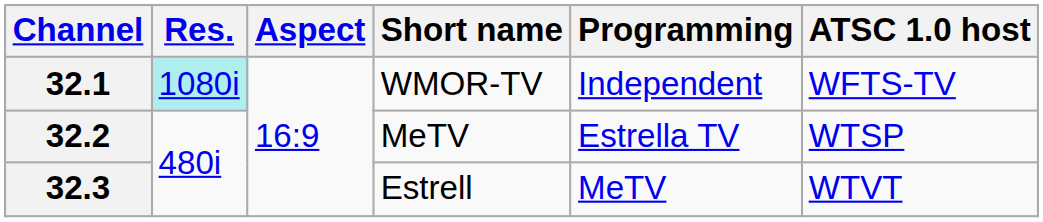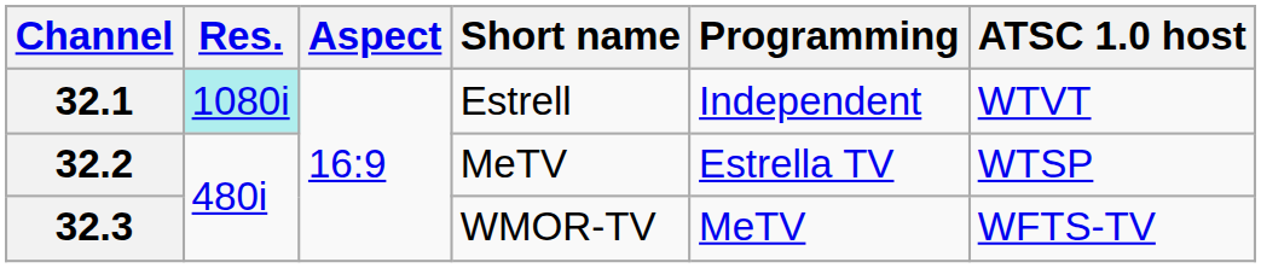32.1 | Short name: WMOR-TV -> Estrell
32.1 | ATSC 1.0 host: WFTS-TV -> WTVT
32.3 | Short name: Estrell -> WMOR-TV
32.3 | ATSC 1.0 host: WTVT -> WFTS-TV
